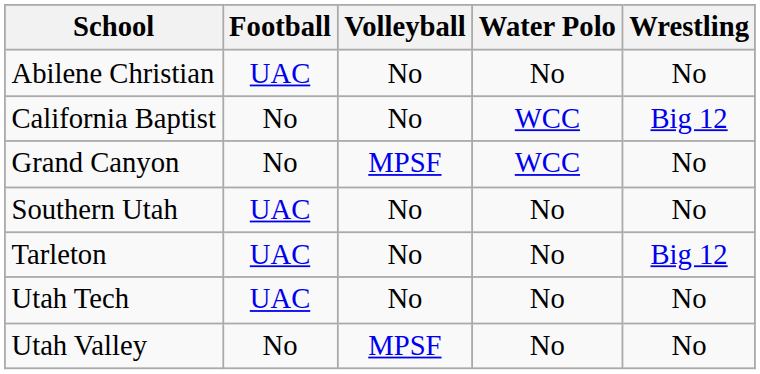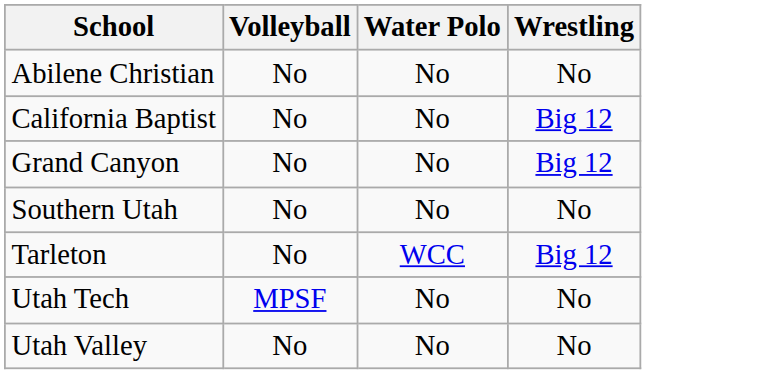- column: Football | UAC | No | No | UAC | UAC | UAC | No
California Baptist | Water Polo: WCC -> No
Grand Canyon | Volleyball: MPSF -> No
Grand Canyon | Water Polo: WCC -> No
Grand Canyon | Wrestling: No -> Big 12
Tarleton | Water Polo: No -> WCC
Utah Tech | Volleyball: No -> MPSF
Utah Valley | Volleyball: MPSF -> No
